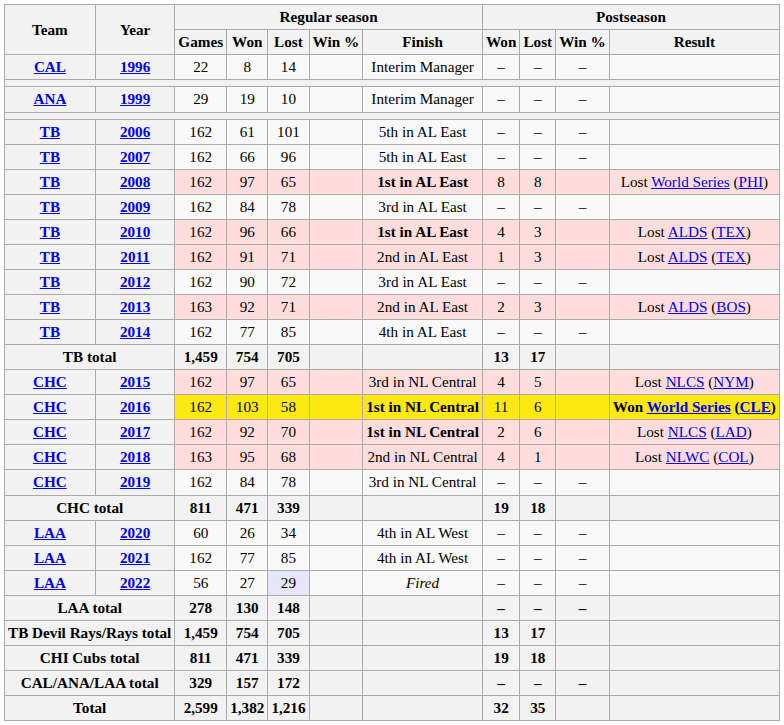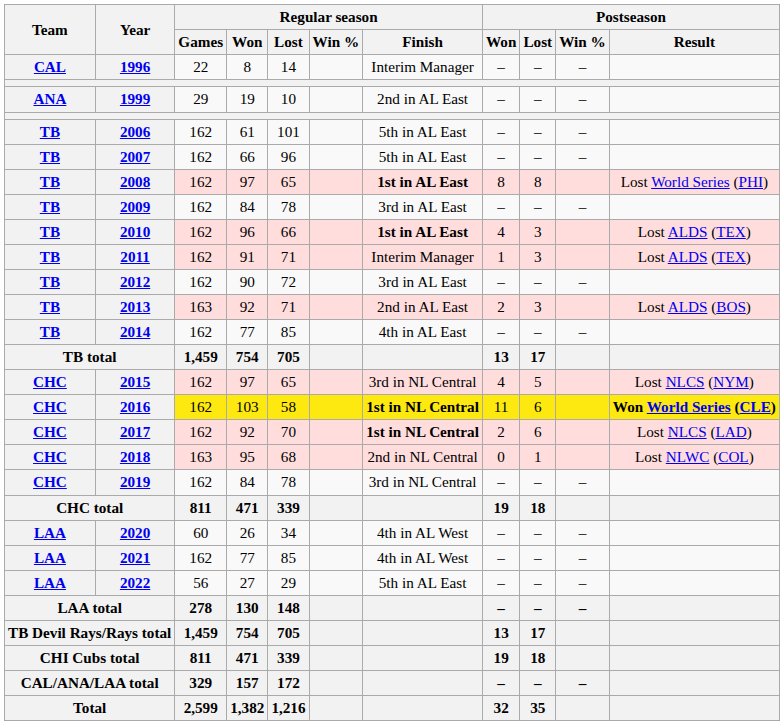1999 | Regular season / Finish: Interim Manager -> 2nd in AL East
2011 | Regular season / Finish: 2nd in AL East -> Interim Manager
2018 | Postseason / Won: 4 -> 0
2022 | Regular season / Lost: lavender background -> no background
2022 | Regular season / Finish: Fired -> 5th in AL East
